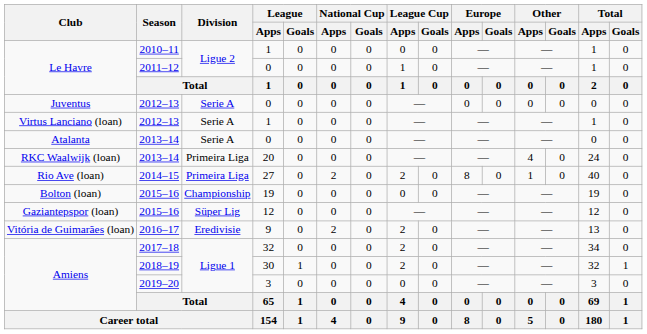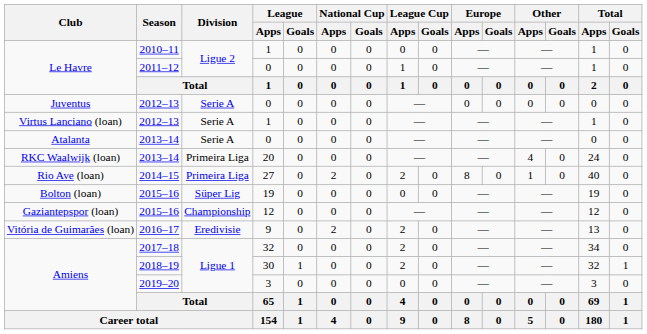Bolton (loan) | Division: Championship -> Süper Lig
Gaziantepspor (loan) | Division: Süper Lig -> Championship
